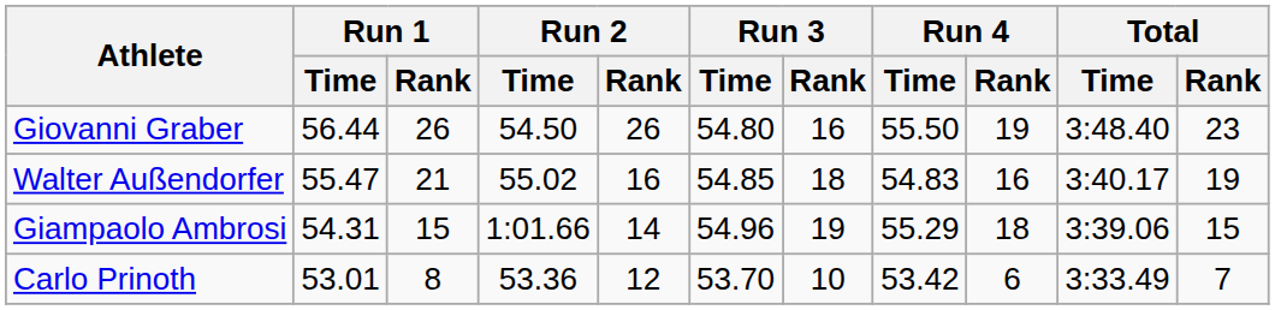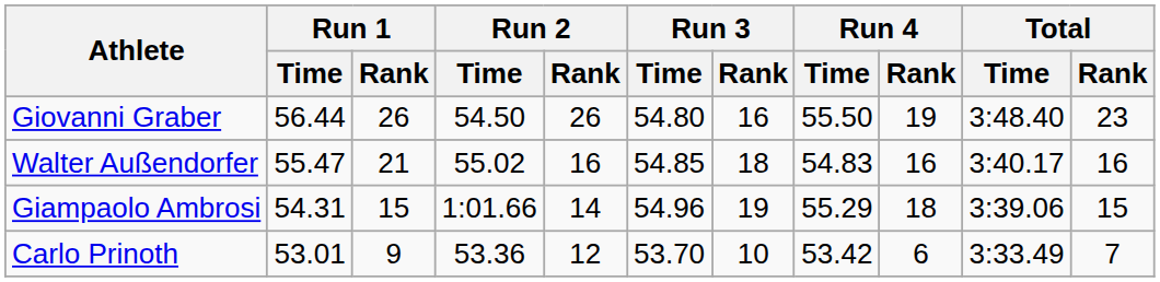Walter Außendorfer | Total / Rank: 19 -> 16
Carlo Prinoth | Run 1 / Rank: 8 -> 9
